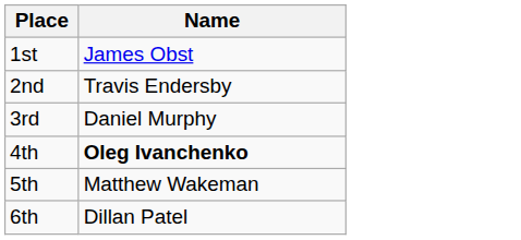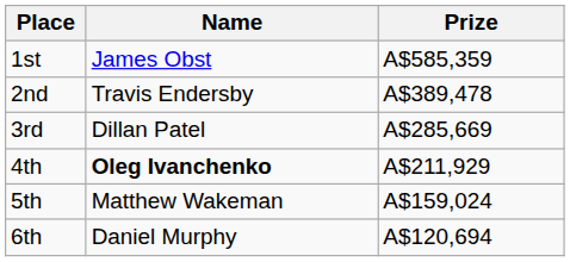+ column: Prize | A$585,359 | A$389,478 | A$285,669 | A$211,929 | A$159,024 | A$120,694
3rd | Name: Daniel Murphy -> Dillan Patel
6th | Name: Dillan Patel -> Daniel Murphy
